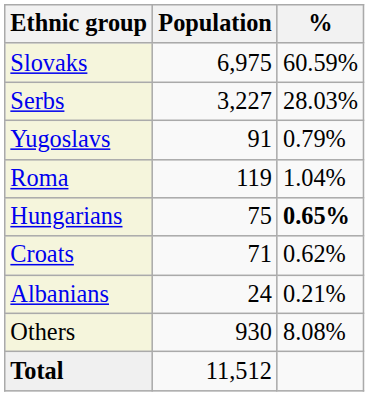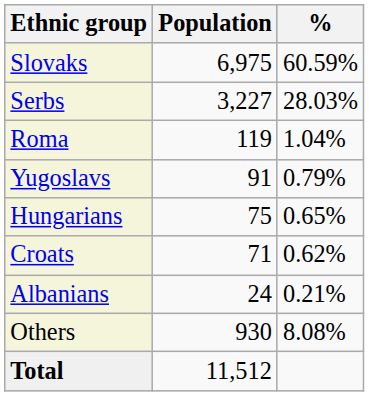rows swapped: Roma <-> Yugoslavs
Hungarians | %: bold -> normal
